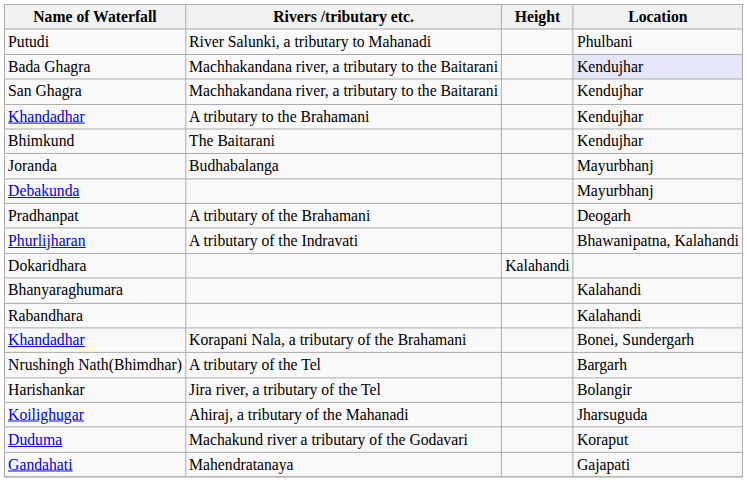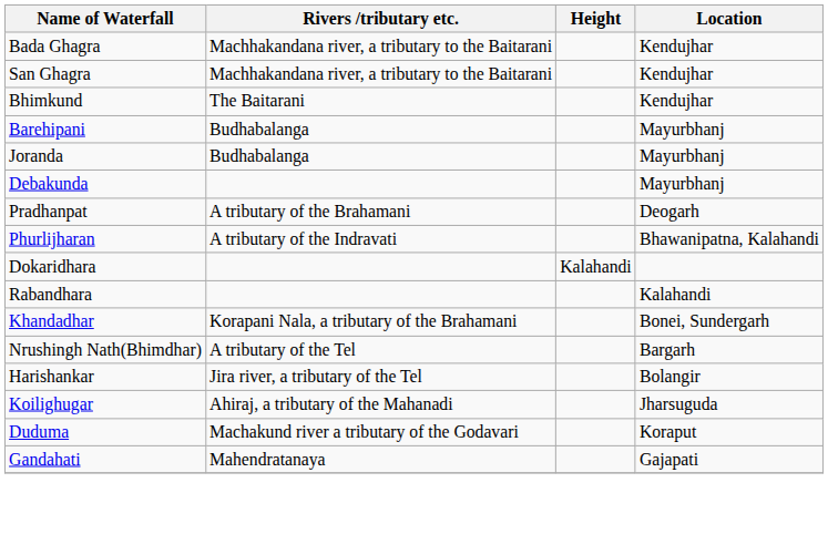- row: Putudi | River Salunki, a tributary to Mahanadi | Phulbani
Bada Ghagra | Location: lavender background -> no background
- row: Khandadhar | A tributary to the Brahamani | Kendujhar
+ row: Barehipani | Budhabalanga | Mayurbhanj
- row: Bhanyaraghumara | Kalahandi
